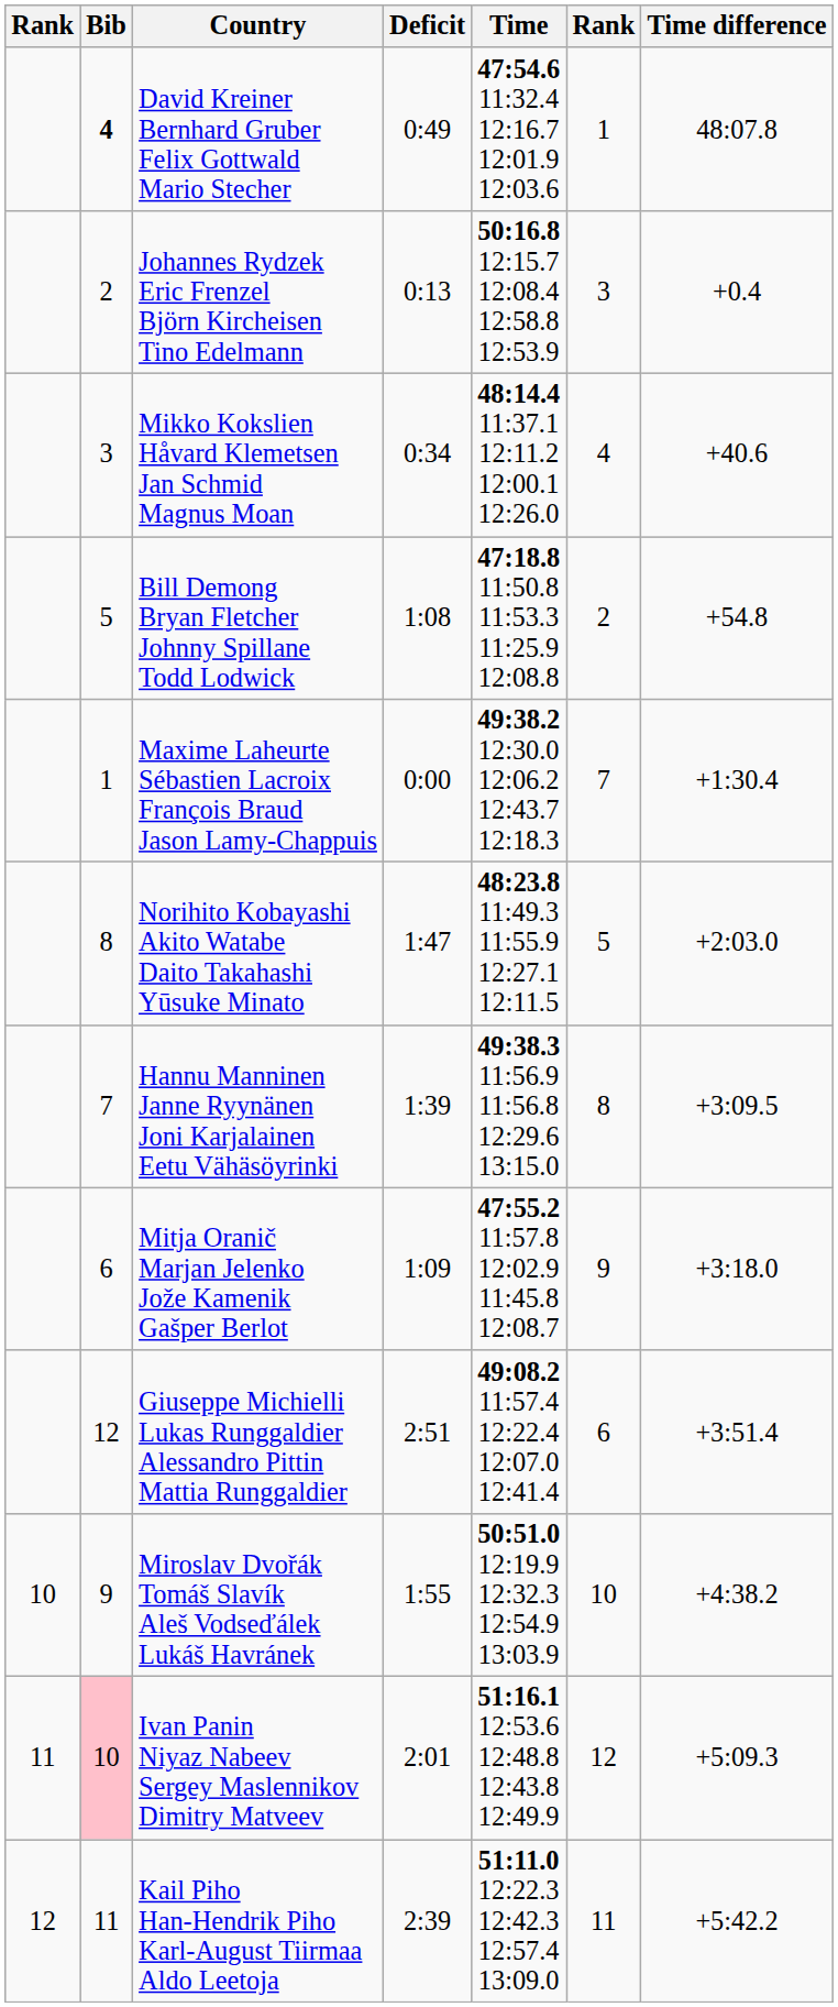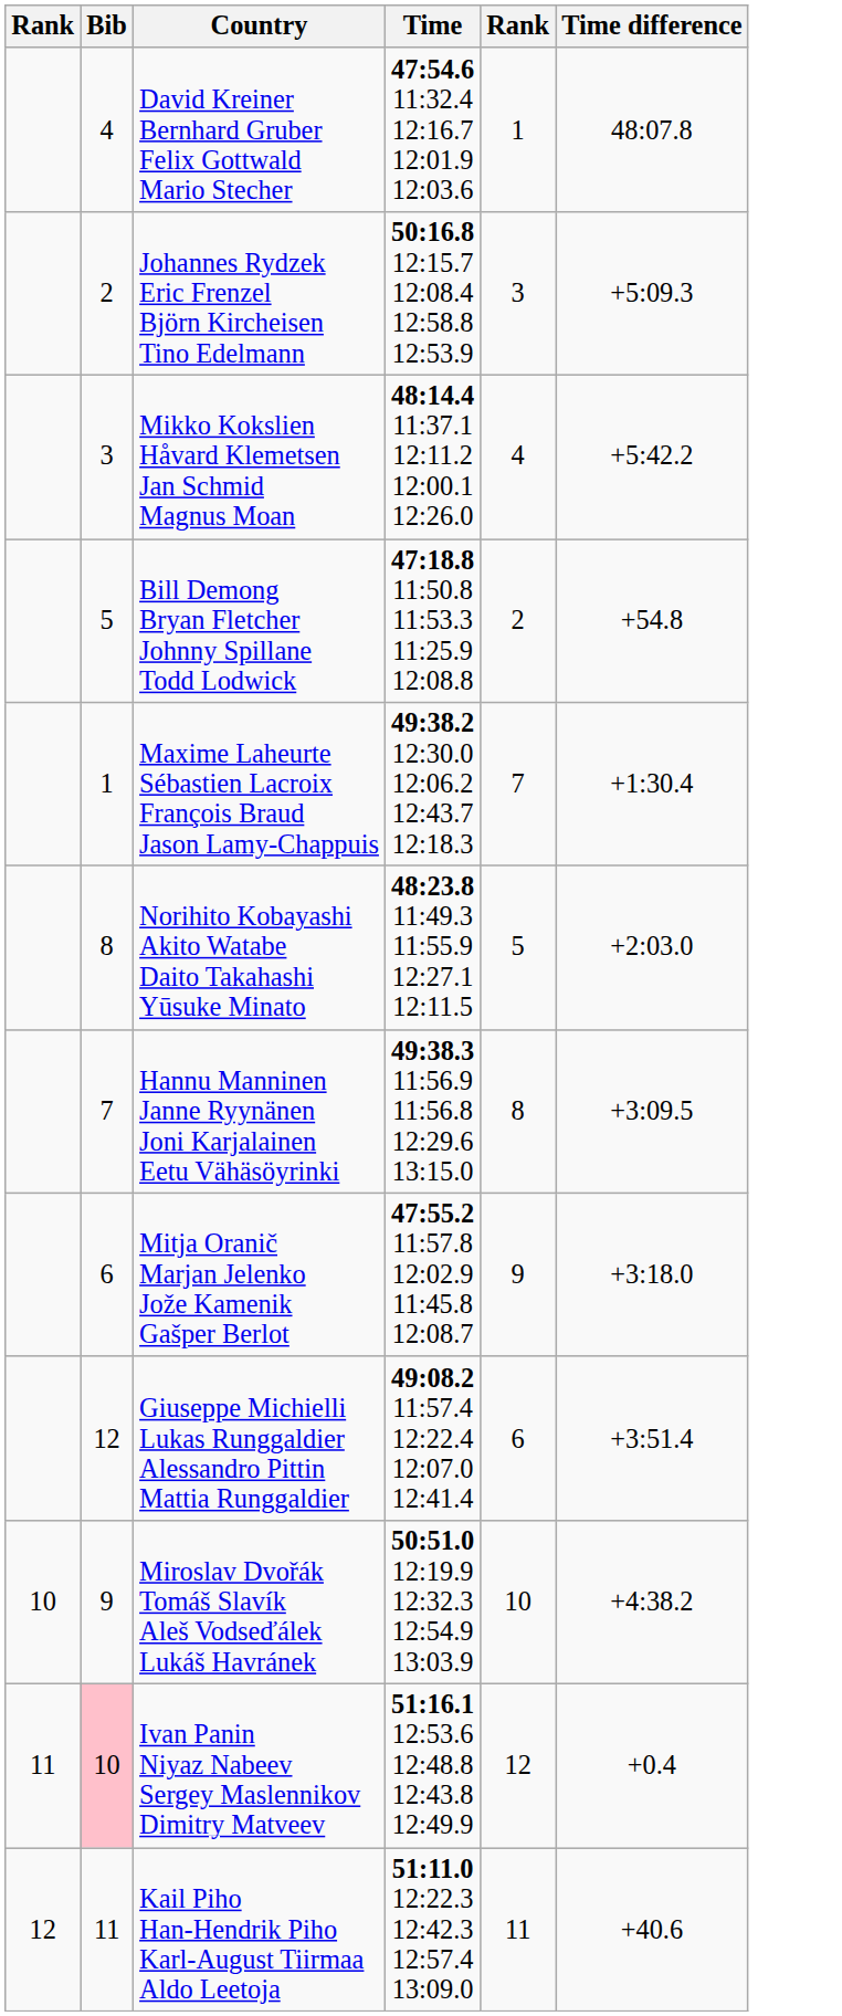- column: Deficit | 0:49 | 0:13 | 0:34 | 1:08 | 0:00 | 1:47 | 1:39 | 1:09 | 2:51 | 1:55 | 2:01 | 2:39
David Kreiner Bernhard Gruber Felix Gottwald Mario Stecher | Bib: bold -> normal
Johannes Rydzek Eric Frenzel Björn Kircheisen Tino Edelmann | Time difference: +0.4 -> +5:09.3
Mikko Kokslien Håvard Klemetsen Jan Schmid Magnus Moan | Time difference: +40.6 -> +5:42.2
Ivan Panin Niyaz Nabeev Sergey Maslennikov Dimitry Matveev | Time difference: +5:09.3 -> +0.4
Kail Piho Han-Hendrik Piho Karl-August Tiirmaa Aldo Leetoja | Time difference: +5:42.2 -> +40.6
